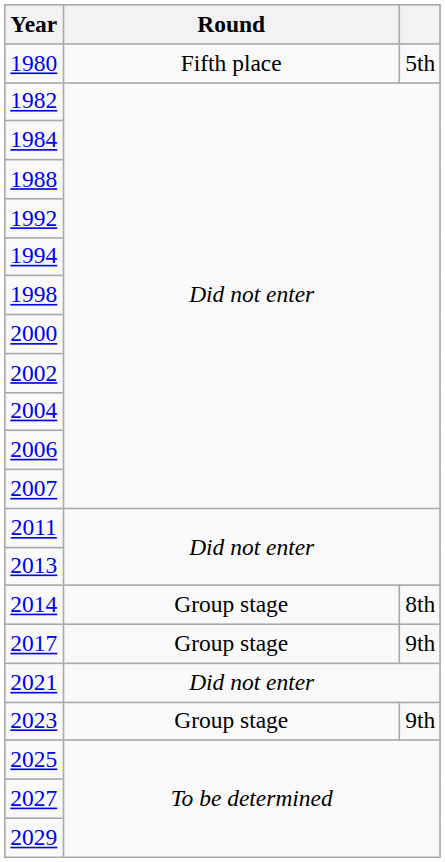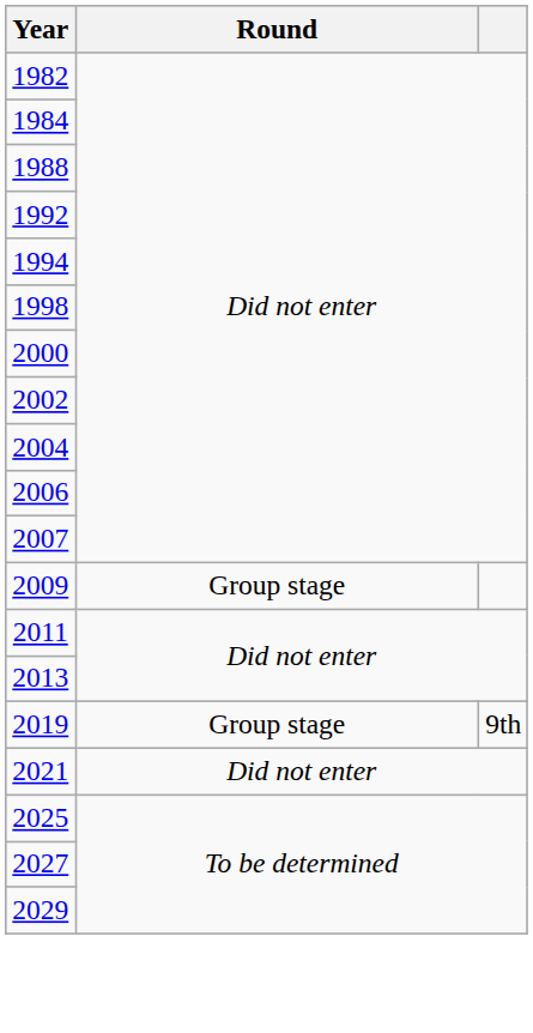- row: 1980 | Fifth place | 5th
+ row: 2009 | Group stage
- row: 2014 | Group stage | 8th
- row: 2017 | Group stage | 9th
+ row: 2019 | Group stage | 9th
- row: 2023 | Group stage | 9th
